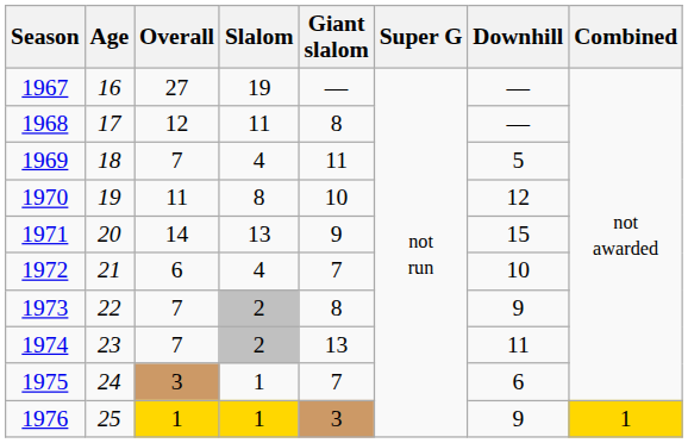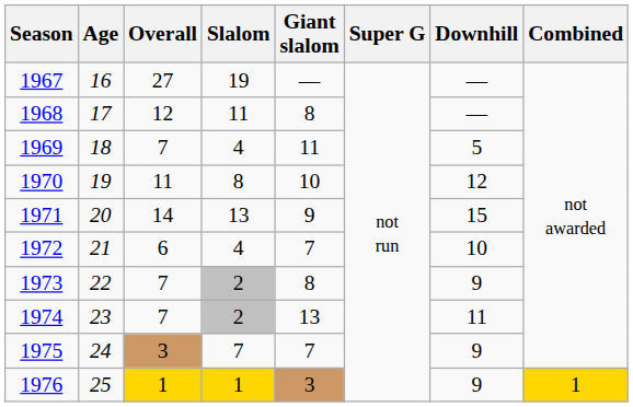1975 | Slalom: 1 -> 7
1975 | Downhill: 6 -> 9
